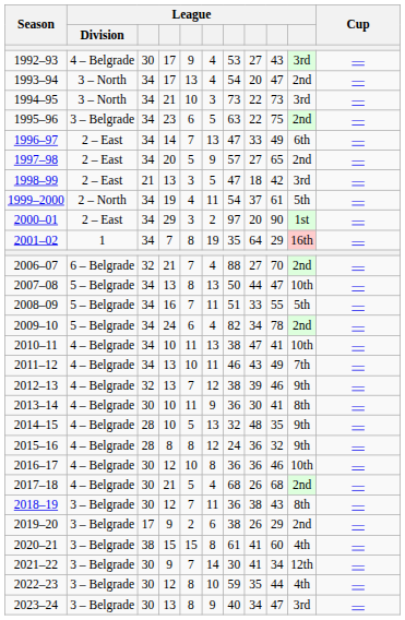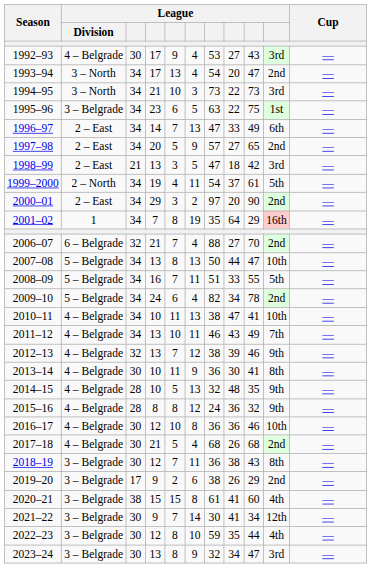1995–96 | column 10: 2nd -> 1st
2000–01 | column 10: 1st -> 2nd
2023–24 | column 7: 40 -> 32
